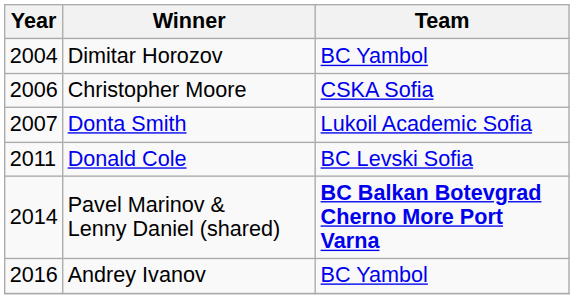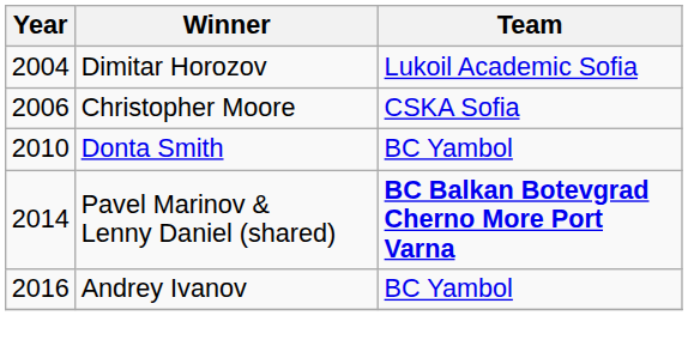Dimitar Horozov | Team: BC Yambol -> Lukoil Academic Sofia
Donta Smith | Year: 2007 -> 2010
Donta Smith | Team: Lukoil Academic Sofia -> BC Yambol
- row: 2011 | Donald Cole | BC Levski Sofia
